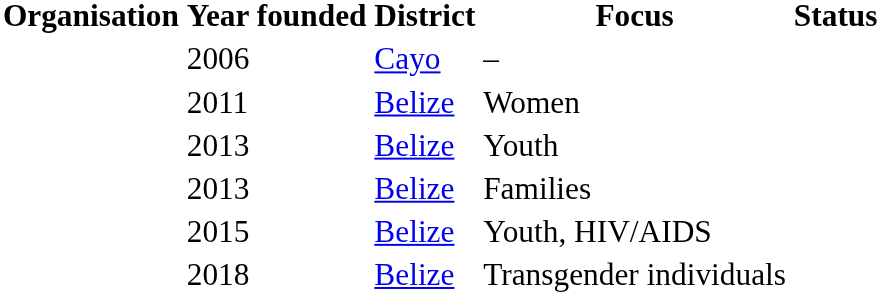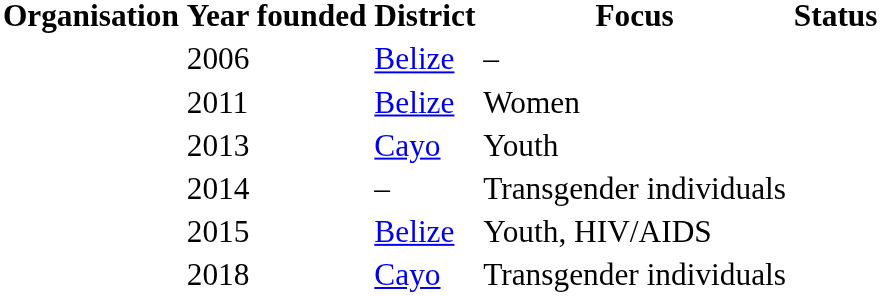2006 | District: Cayo -> Belize
2013 / Youth | District: Belize -> Cayo
- row: 2013 | Belize | Families
+ row: 2014 | – | Transgender individuals
2018 | District: Belize -> Cayo
